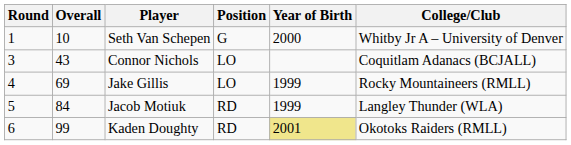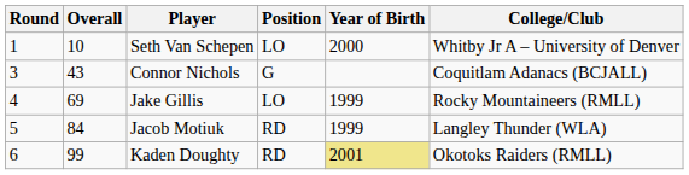Seth Van Schepen | Position: G -> LO
Connor Nichols | Position: LO -> G
